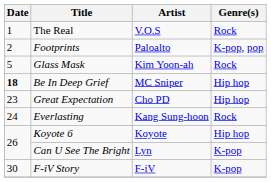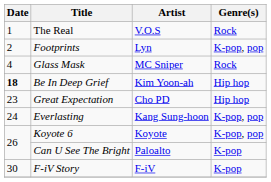Footprints | Artist: Paloalto -> Lyn
Glass Mask | Date: 5 -> 4
Glass Mask | Artist: Kim Yoon-ah -> MC Sniper
Be In Deep Grief | Artist: MC Sniper -> Kim Yoon-ah
Everlasting | Genre(s): Rock -> K-pop, pop
Koyote 6 | Genre(s): Hip hop -> K-pop, pop
Can U See The Bright | Artist: Lyn -> Paloalto
